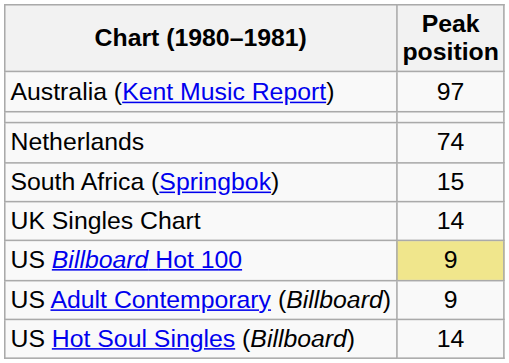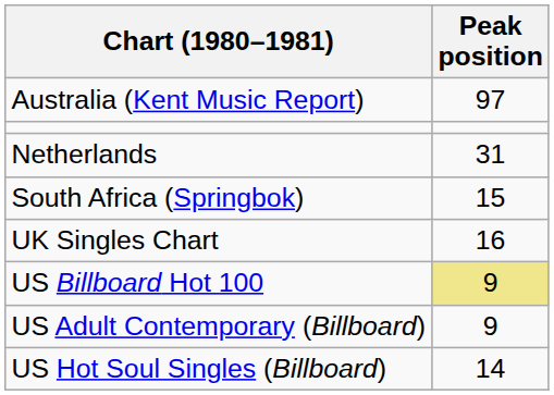Netherlands | Peak position: 74 -> 31
UK Singles Chart | Peak position: 14 -> 16
